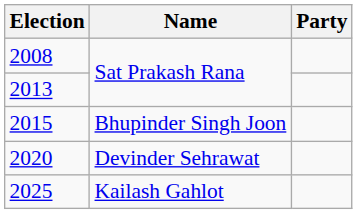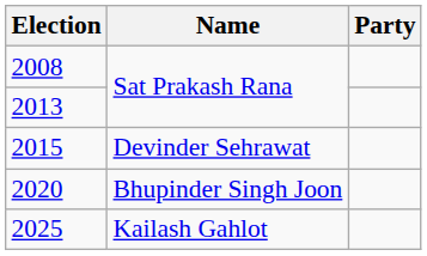2015 | Name: Bhupinder Singh Joon -> Devinder Sehrawat
2020 | Name: Devinder Sehrawat -> Bhupinder Singh Joon
